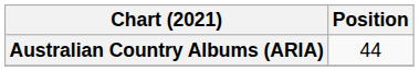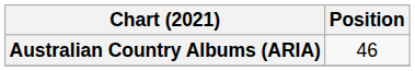Australian Country Albums (ARIA) | Position: 44 -> 46
